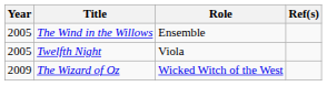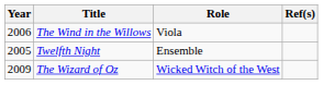The Wind in the Willows | Year: 2005 -> 2006
The Wind in the Willows | Role: Ensemble -> Viola
Twelfth Night | Role: Viola -> Ensemble
